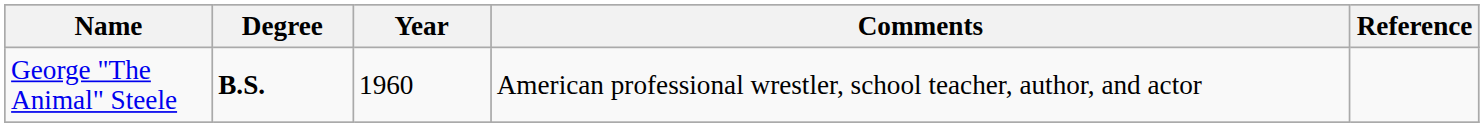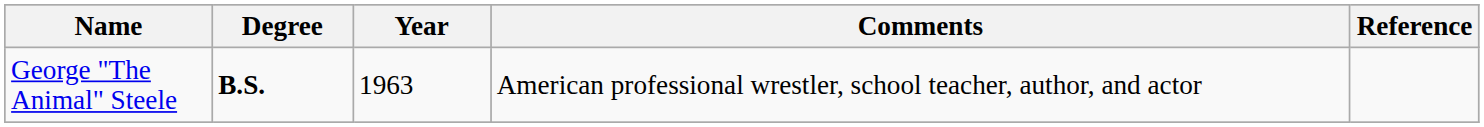George "The Animal" Steele | Year: 1960 -> 1963
